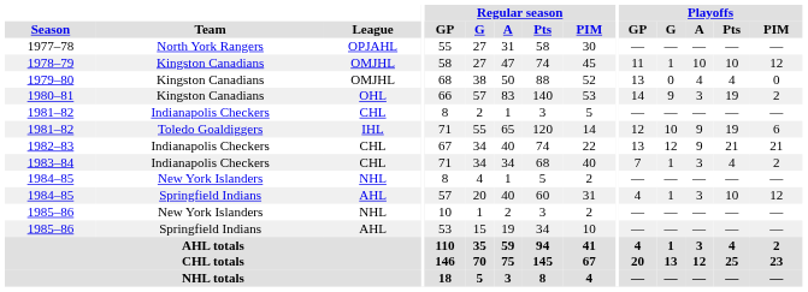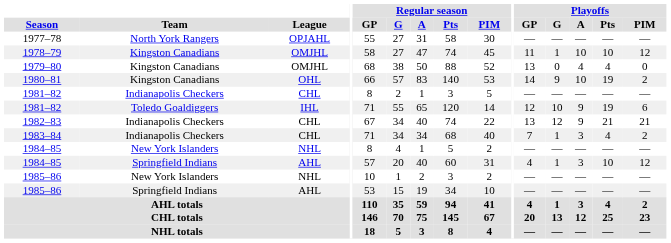1980–81 | Playoffs / A: 3 -> 10
